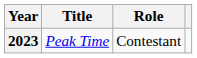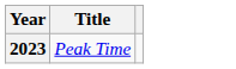- column: Role | Contestant
